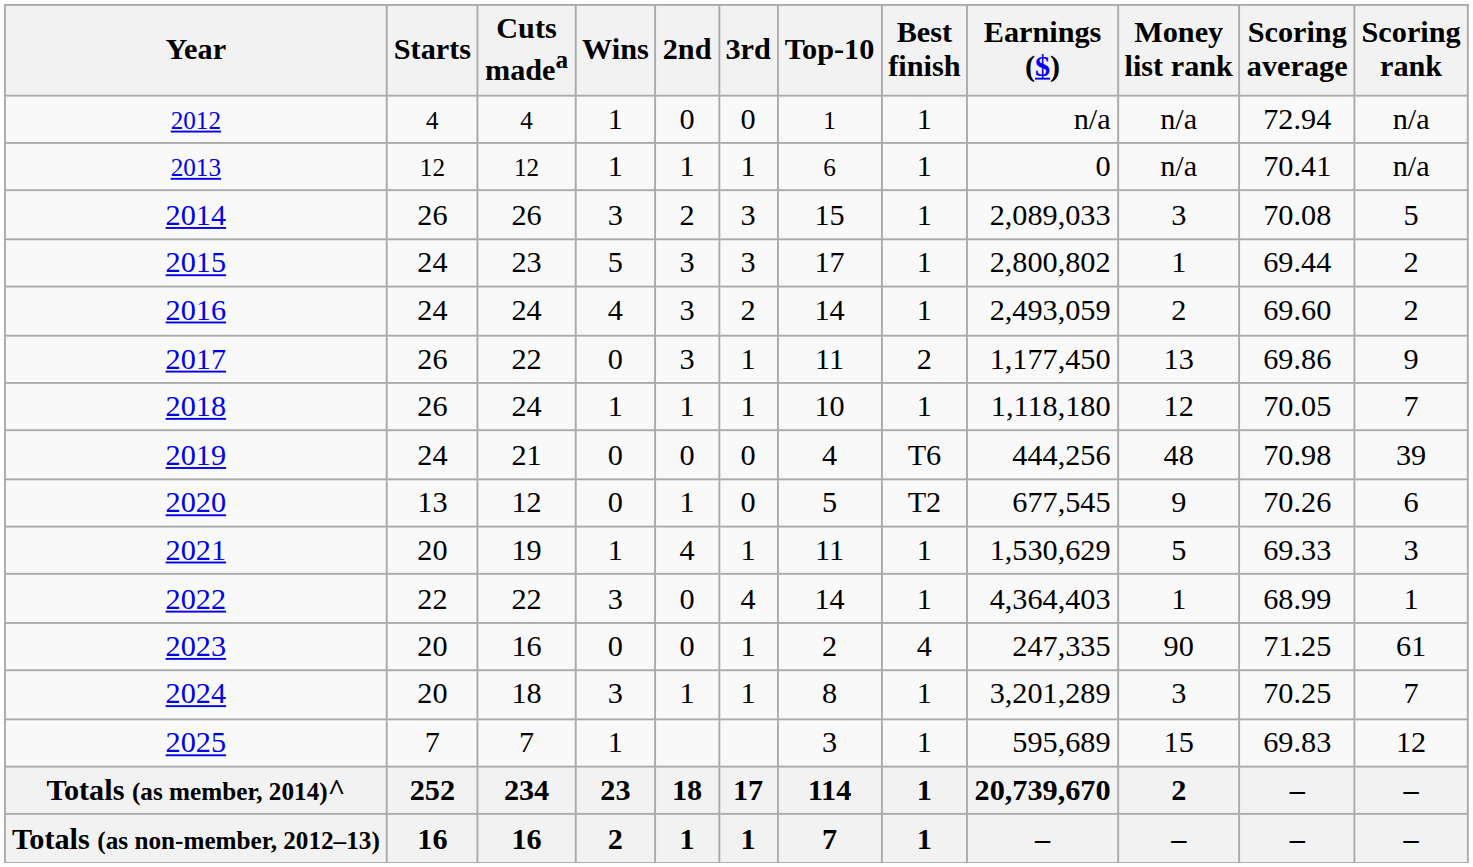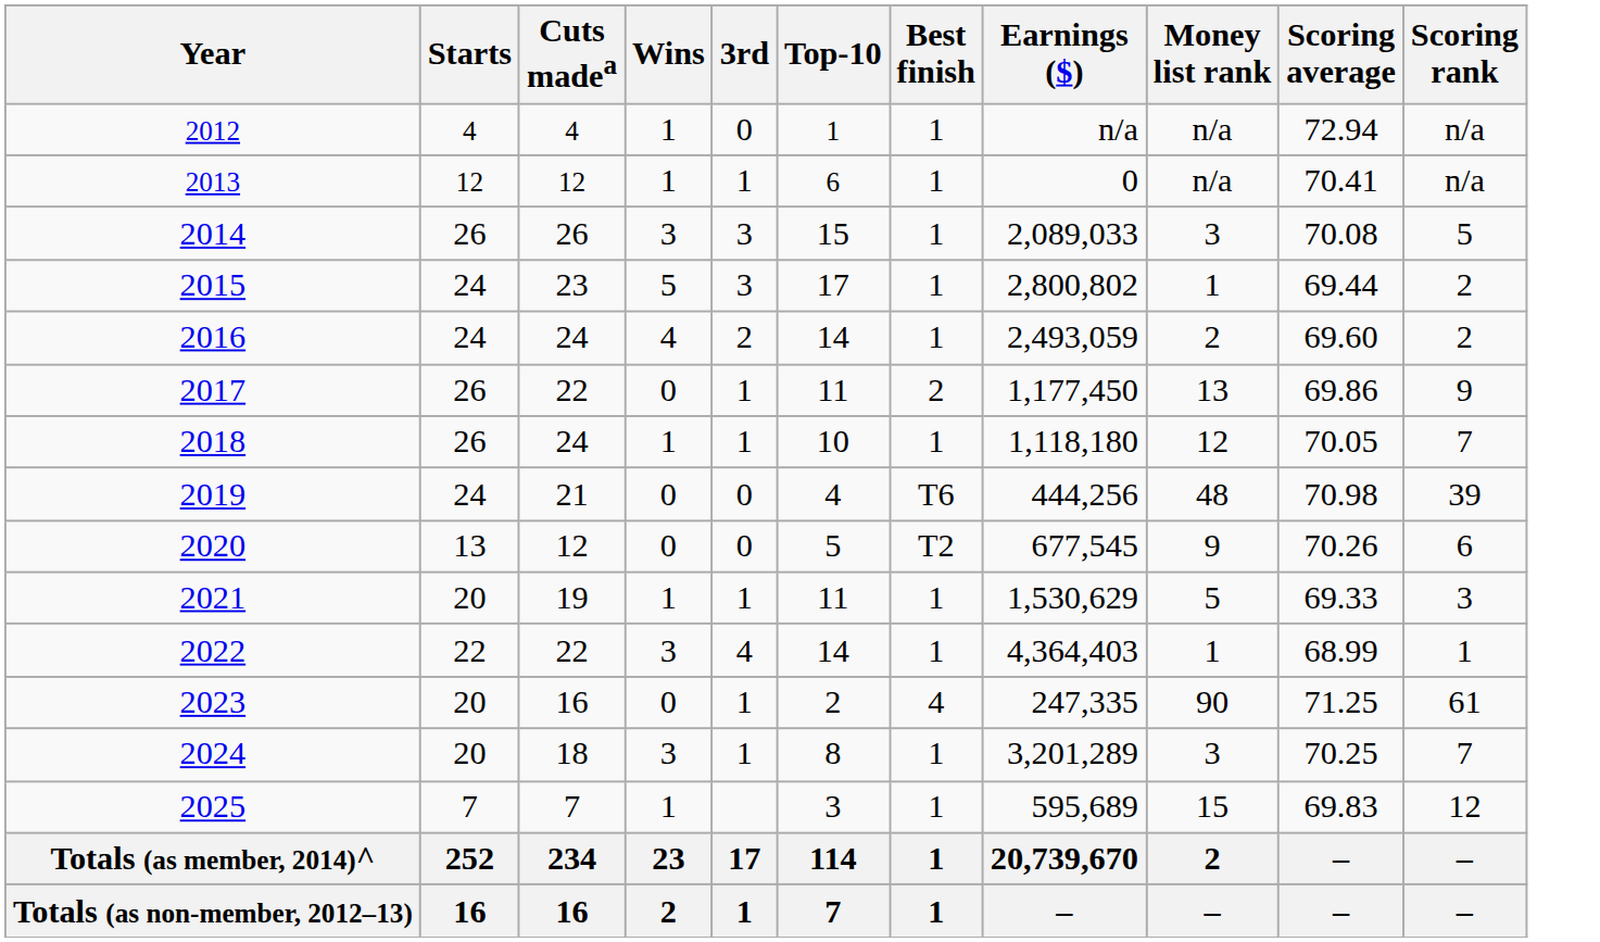- column: 2nd | 0 | 1 | 2 | 3 | 3 | 3 | 1 | 0 | 1 | 4 | 0 | 0 | 1 | 18 | 1
